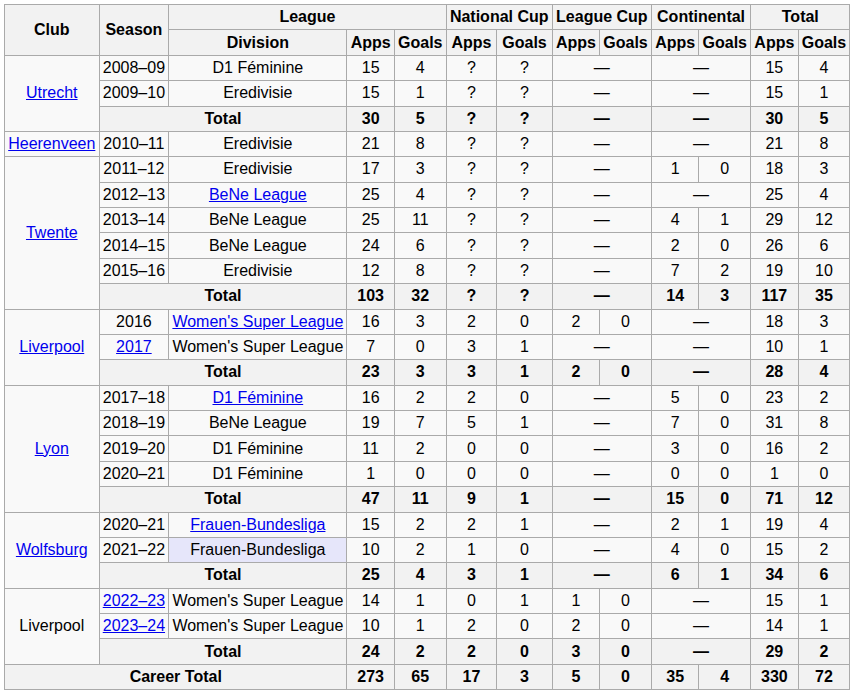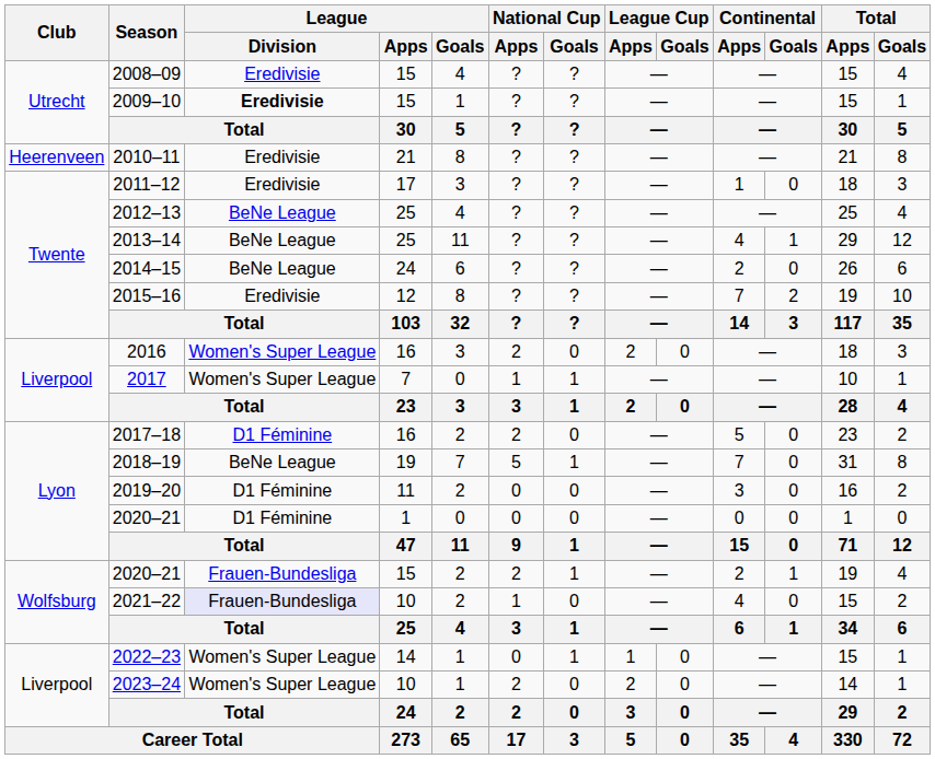2008–09 | League / Division: D1 Féminine -> Eredivisie
2009–10 | League / Division: normal -> bold
2017 | National Cup / Apps: 3 -> 1
